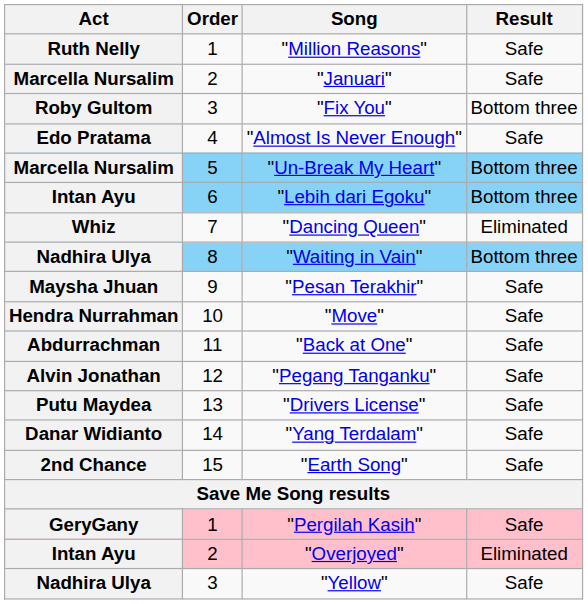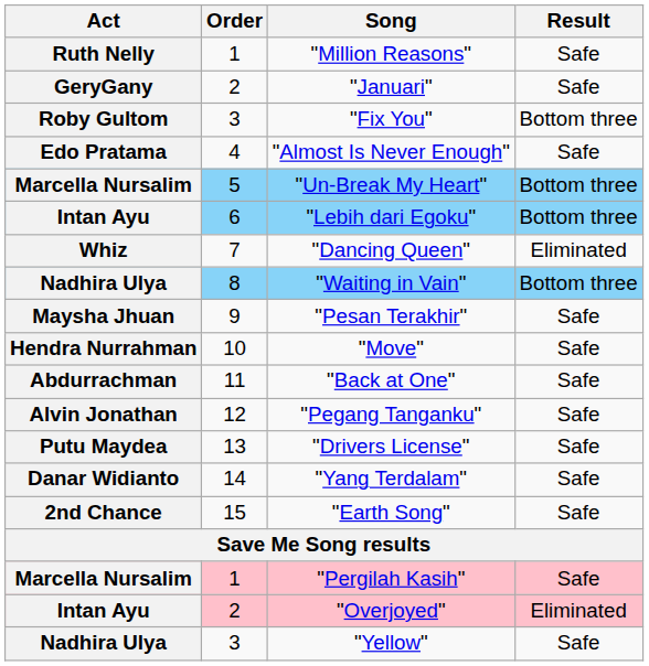"Januari" | Act: Marcella Nursalim -> GeryGany
"Pergilah Kasih" | Act: GeryGany -> Marcella Nursalim
